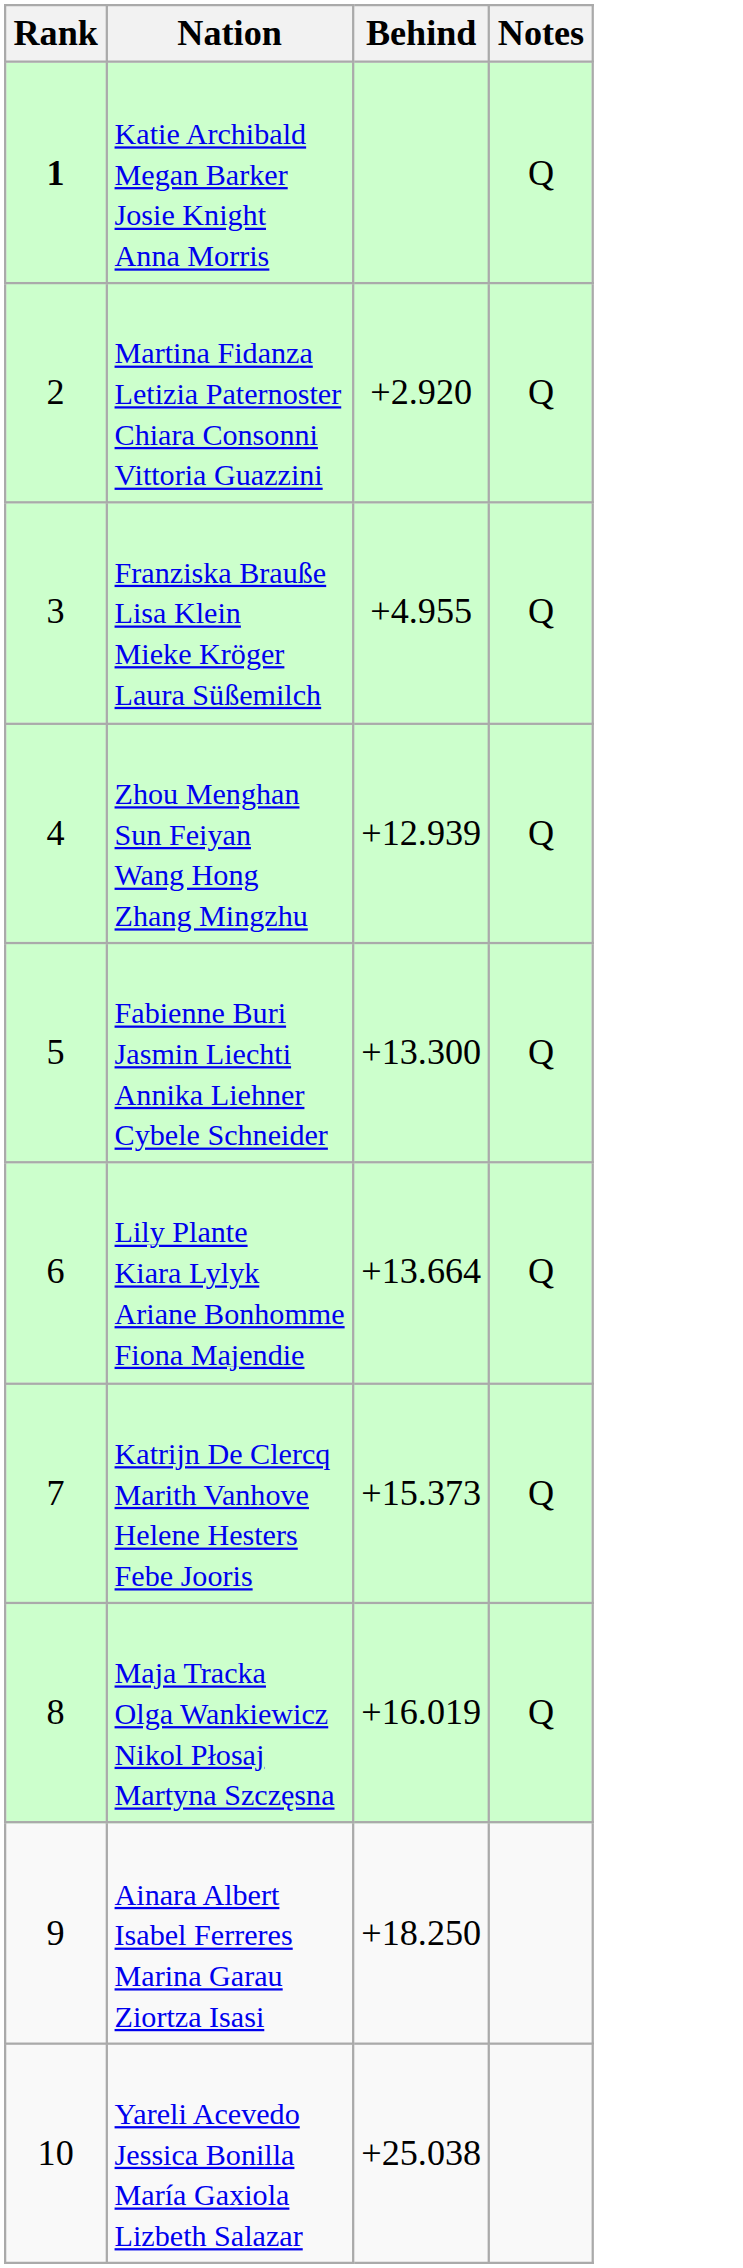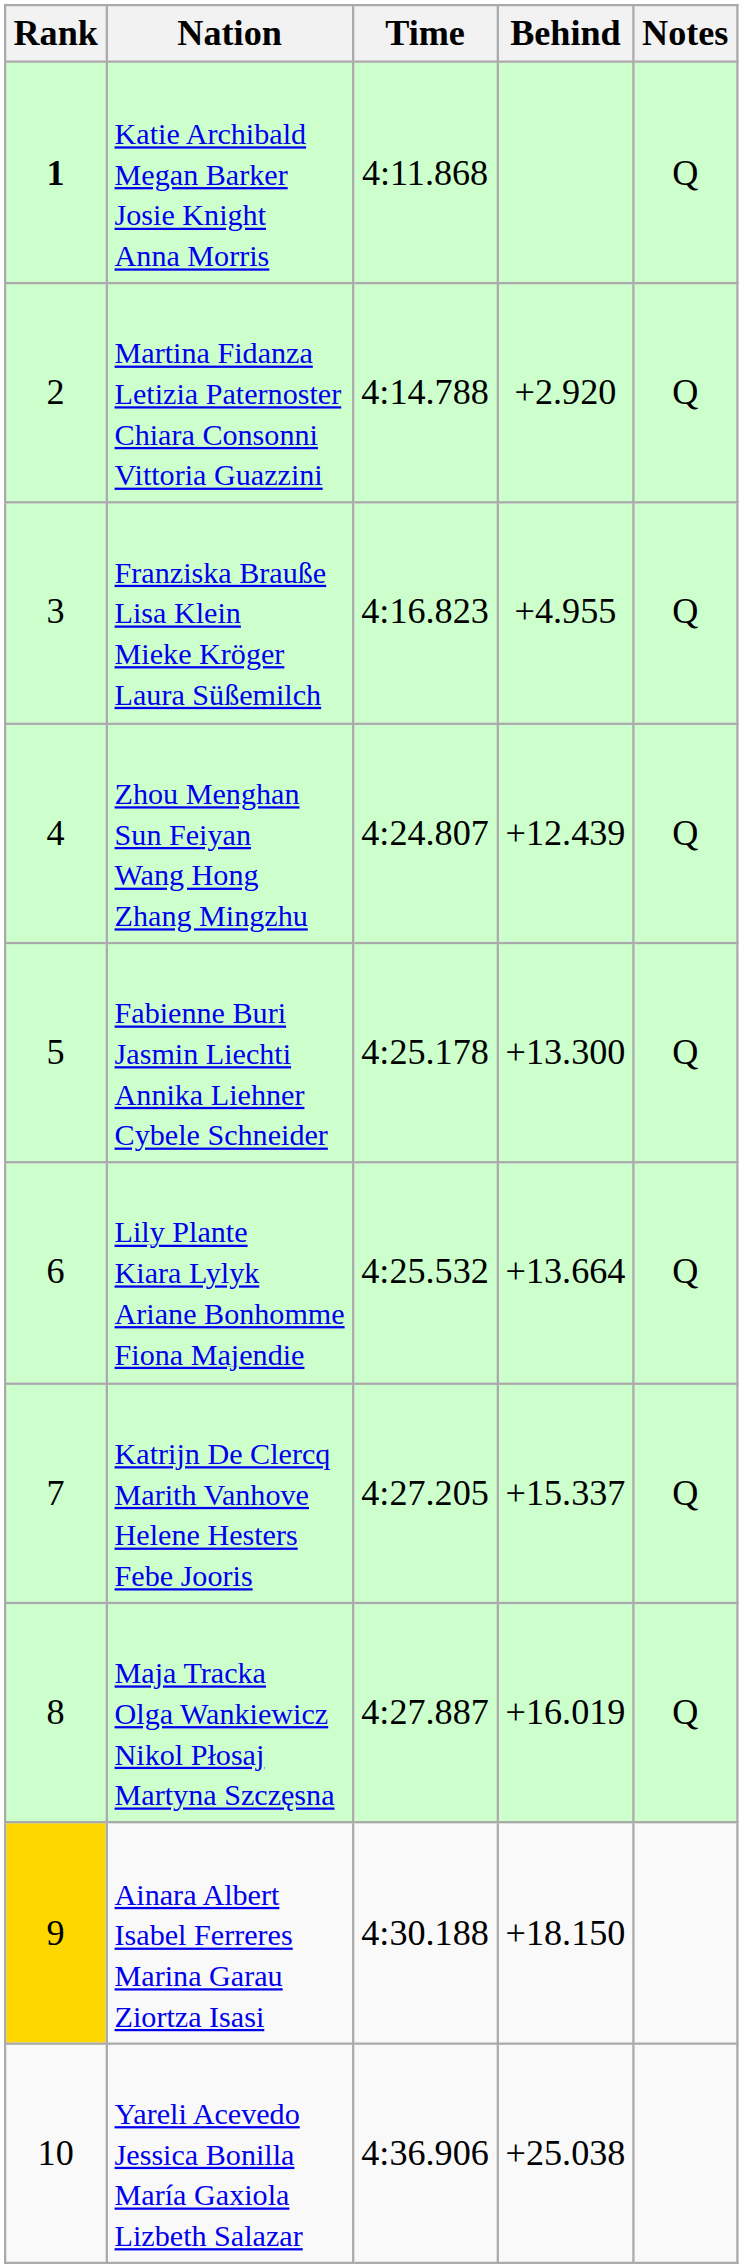+ column: Time | 4:11.868 | 4:14.788 | 4:16.823 | 4:24.807 | 4:25.178 | 4:25.532 | 4:27.205 | 4:27.887 | 4:30.188 | 4:36.906
Zhou Menghan Sun Feiyan Wang Hong Zhang Mingzhu | Behind: +12.939 -> +12.439
Katrijn De Clercq Marith Vanhove Helene Hesters Febe Jooris | Behind: +15.373 -> +15.337
Ainara Albert Isabel Ferreres Marina Garau Ziortza Isasi | Rank: no background -> gold background
Ainara Albert Isabel Ferreres Marina Garau Ziortza Isasi | Behind: +18.250 -> +18.150
